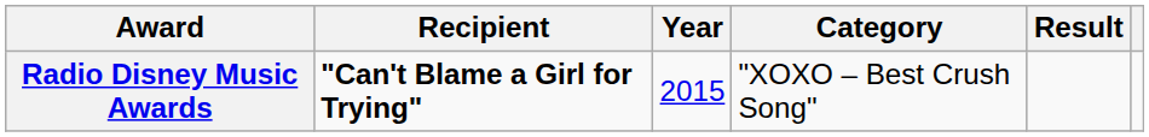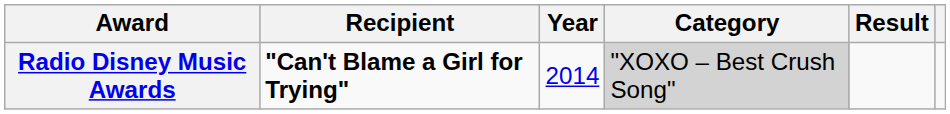Radio Disney Music Awards | Year: 2015 -> 2014
Radio Disney Music Awards | Category: no background -> lightgrey background
